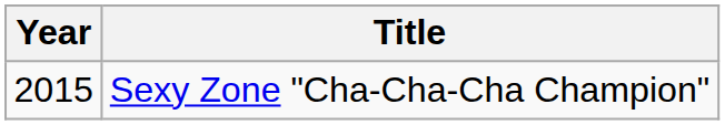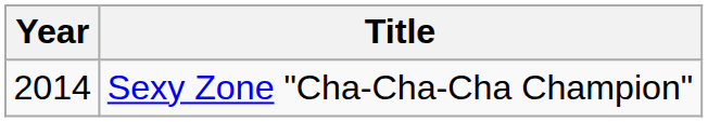Sexy Zone "Cha-Cha-Cha Champion" | Year: 2015 -> 2014
